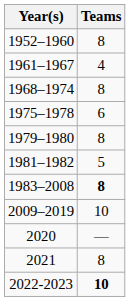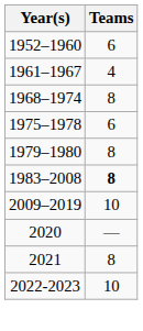1952–1960 | Teams: 8 -> 6
- row: 1981–1982 | 5
2022-2023 | Teams: bold -> normal
